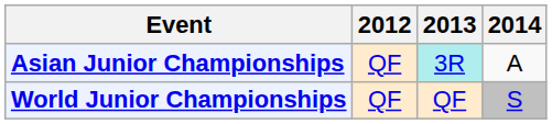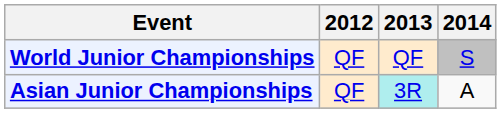rows swapped: Asian Junior Championships <-> World Junior Championships
